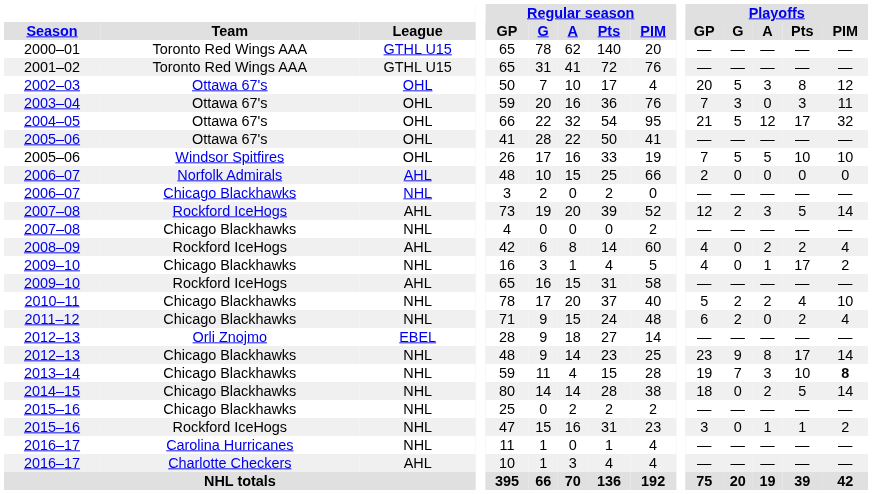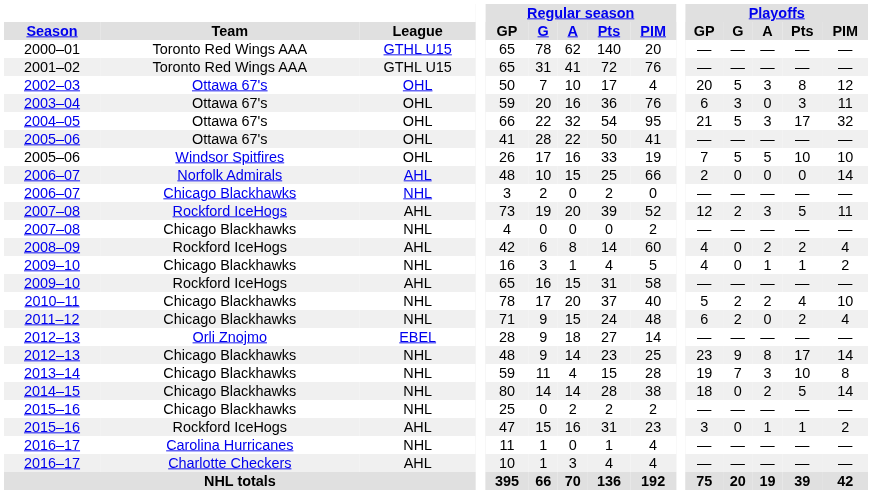2003–04 | Playoffs / GP: 7 -> 6
2004–05 | Playoffs / A: 12 -> 3
2006–07 / Norfolk Admirals | Playoffs / PIM: 0 -> 14
2007–08 / Rockford IceHogs | Playoffs / PIM: 14 -> 11
2009–10 / Chicago Blackhawks | Playoffs / Pts: 17 -> 1
2013–14 | Playoffs / PIM: bold -> normal
2015–16 / Rockford IceHogs | League: NHL -> AHL
